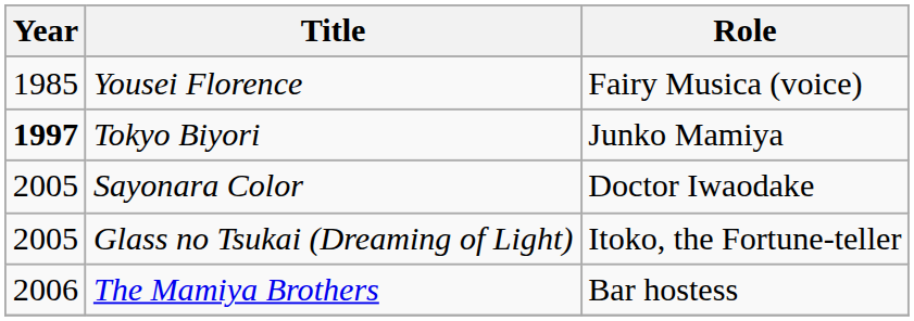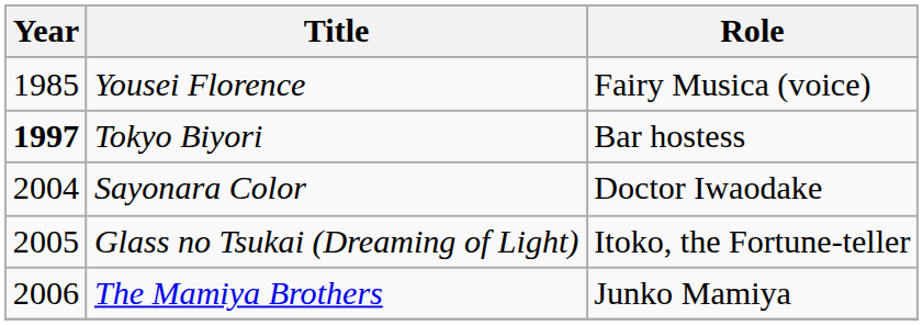Tokyo Biyori | Role: Junko Mamiya -> Bar hostess
Sayonara Color | Year: 2005 -> 2004
The Mamiya Brothers | Role: Bar hostess -> Junko Mamiya
